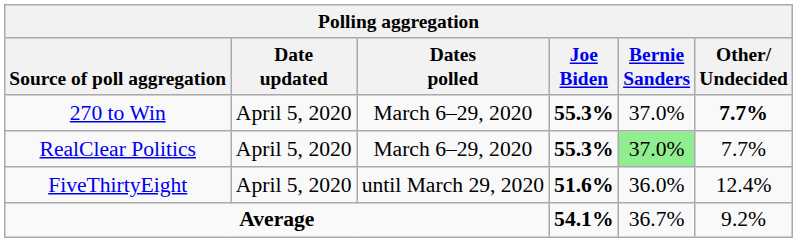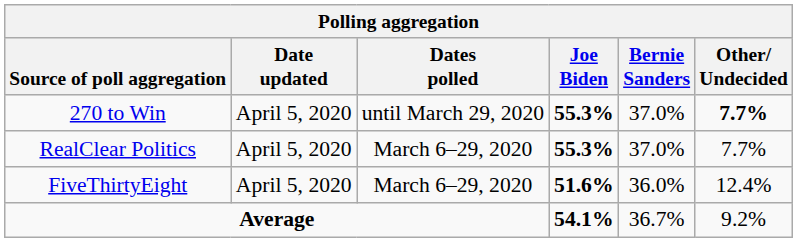270 to Win | Dates polled: March 6–29, 2020 -> until March 29, 2020
RealClear Politics | Bernie Sanders: lightgreen background -> no background
FiveThirtyEight | Dates polled: until March 29, 2020 -> March 6–29, 2020
